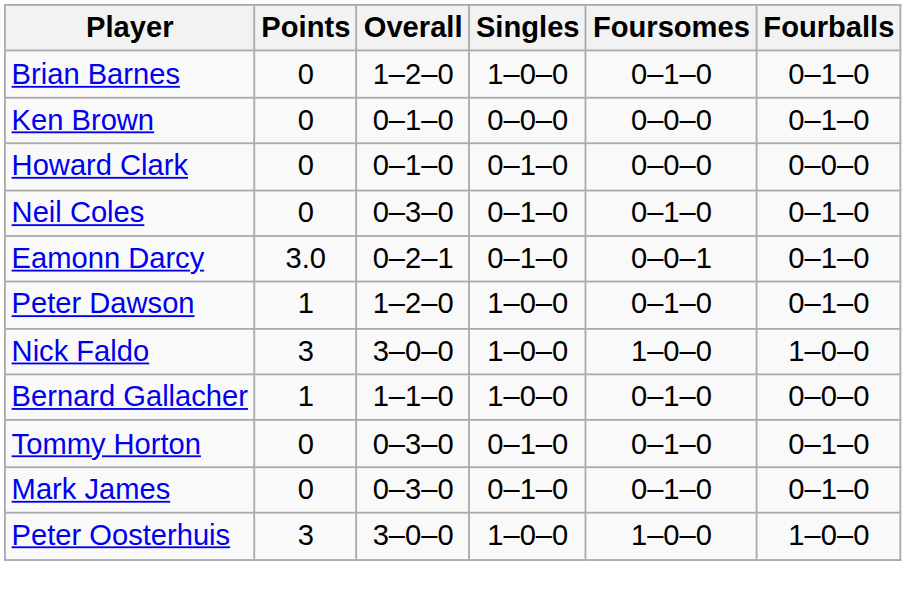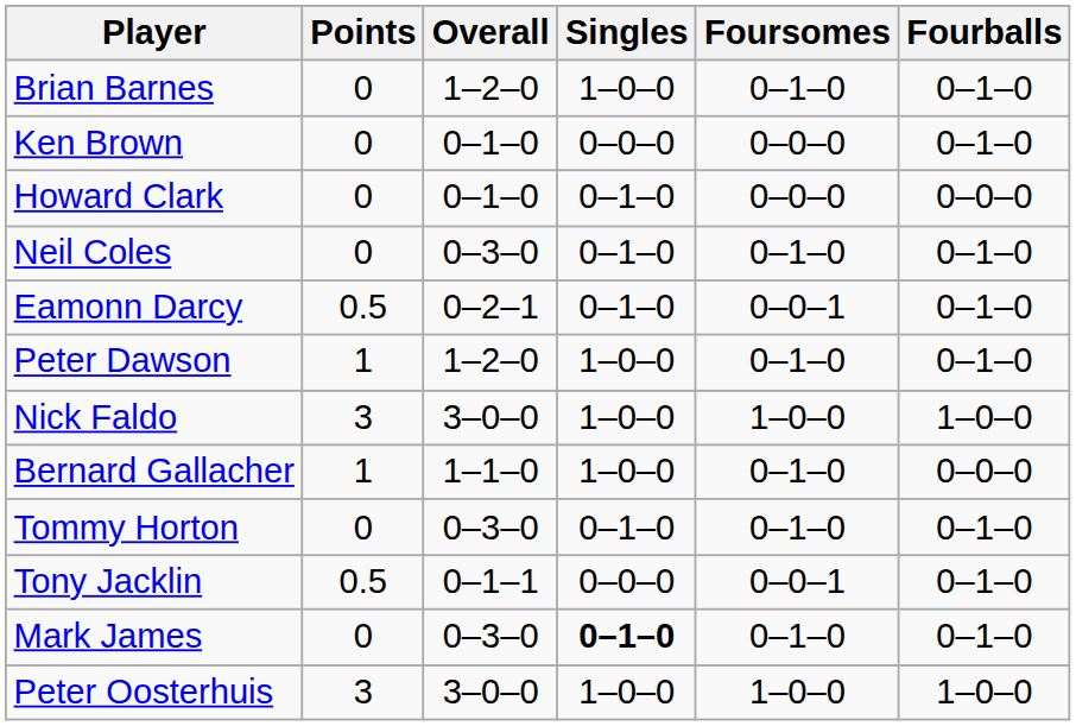Eamonn Darcy | Points: 3.0 -> 0.5
+ row: Tony Jacklin | 0.5 | 0–1–1 | 0–0–0 | 0–0–1 | 0–1–0
Mark James | Singles: normal -> bold
